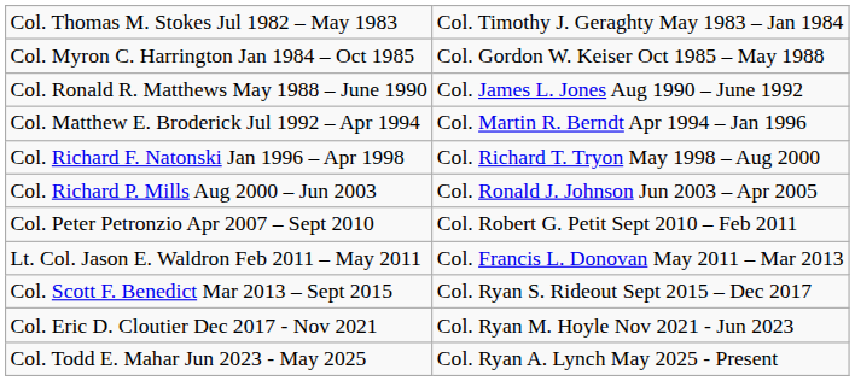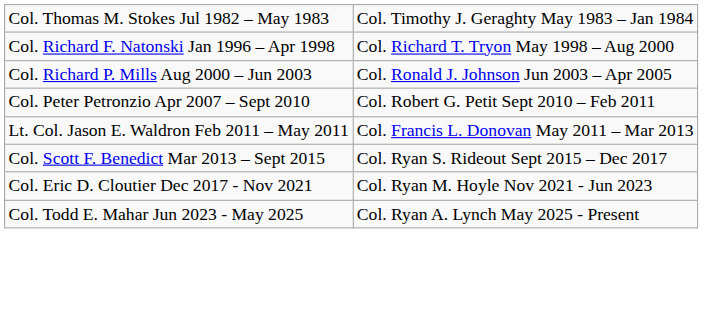- row: Col. Myron C. Harrington Jan 1984 – Oct 1985 | Col. Gordon W. Keiser Oct 1985 – May 1988
- row: Col. Ronald R. Matthews May 1988 – June 1990 | Col. James L. Jones Aug 1990 – June 1992
- row: Col. Matthew E. Broderick Jul 1992 – Apr 1994 | Col. Martin R. Berndt Apr 1994 – Jan 1996
